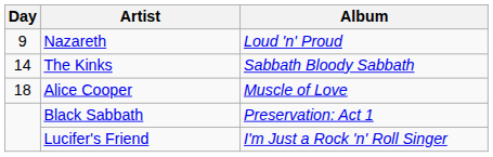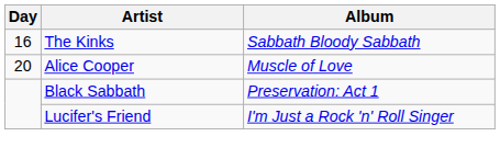- row: 9 | Nazareth | Loud 'n' Proud
The Kinks | Day: 14 -> 16
Alice Cooper | Day: 18 -> 20
